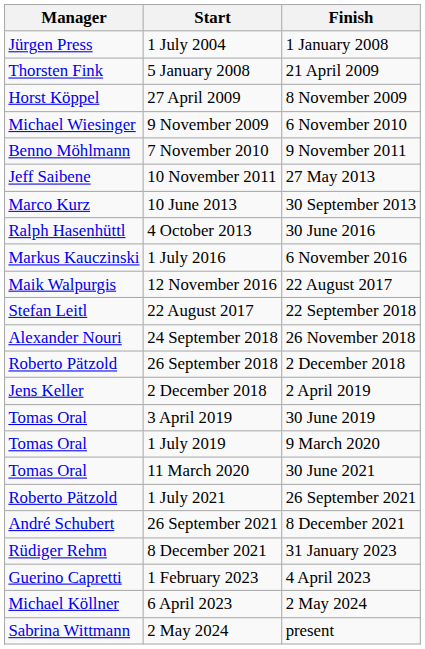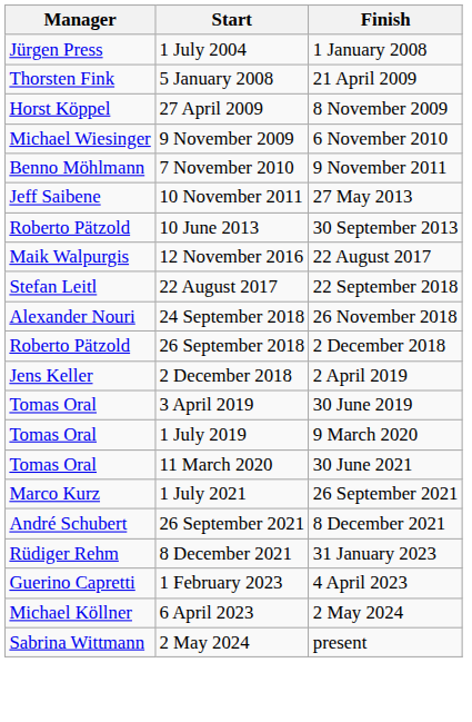10 June 2013 | Manager: Marco Kurz -> Roberto Pätzold
- row: Ralph Hasenhüttl | 4 October 2013 | 30 June 2016
- row: Markus Kauczinski | 1 July 2016 | 6 November 2016
1 July 2021 | Manager: Roberto Pätzold -> Marco Kurz
